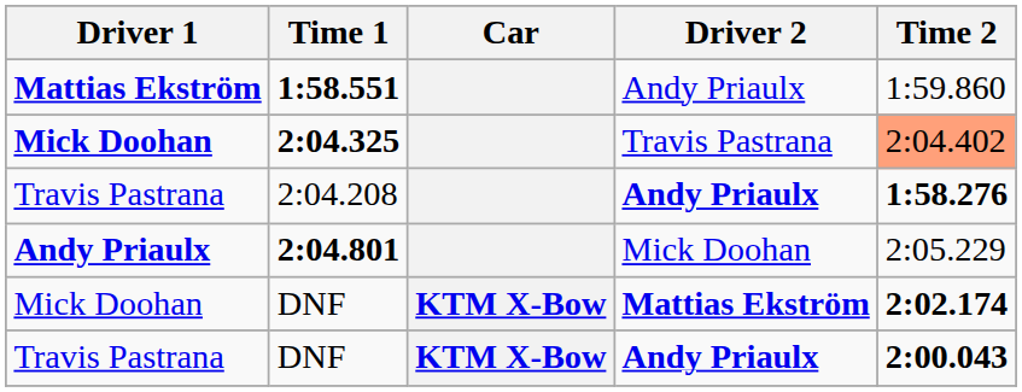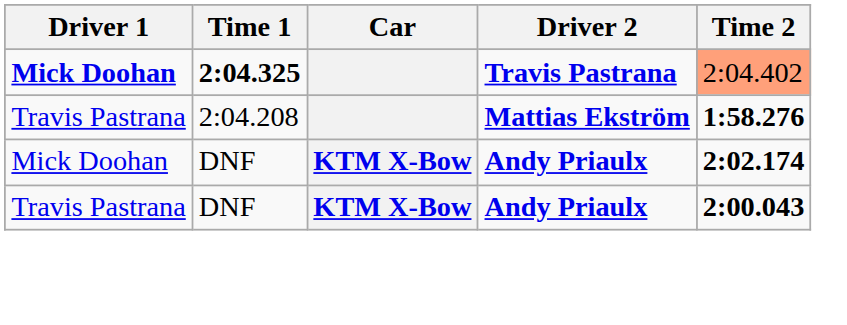- row: Mattias Ekström | 1:58.551 | Andy Priaulx | 1:59.860
2:04.325 | Driver 2: normal -> bold
2:04.208 | Driver 2: Andy Priaulx -> Mattias Ekström
- row: Andy Priaulx | 2:04.801 | Mick Doohan | 2:05.229
Mick Doohan / DNF | Driver 2: Mattias Ekström -> Andy Priaulx
